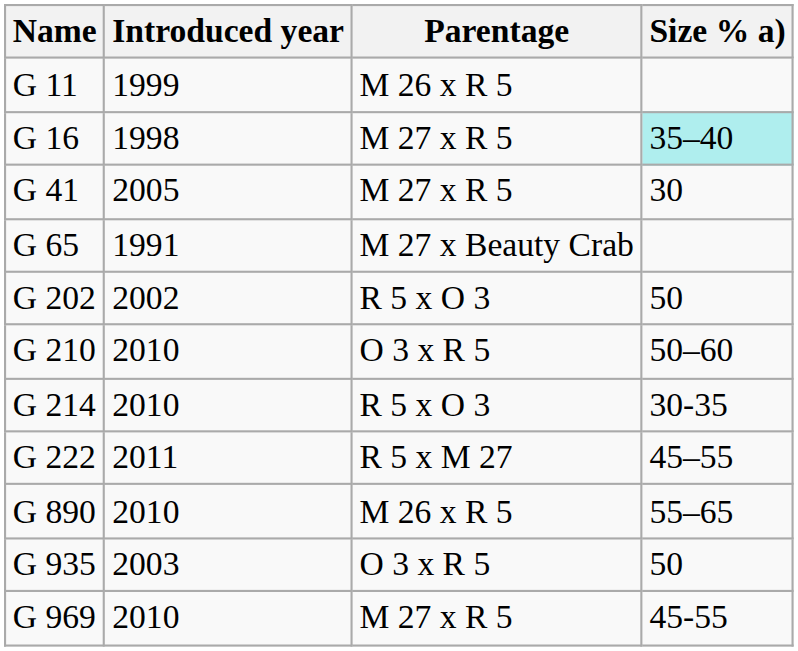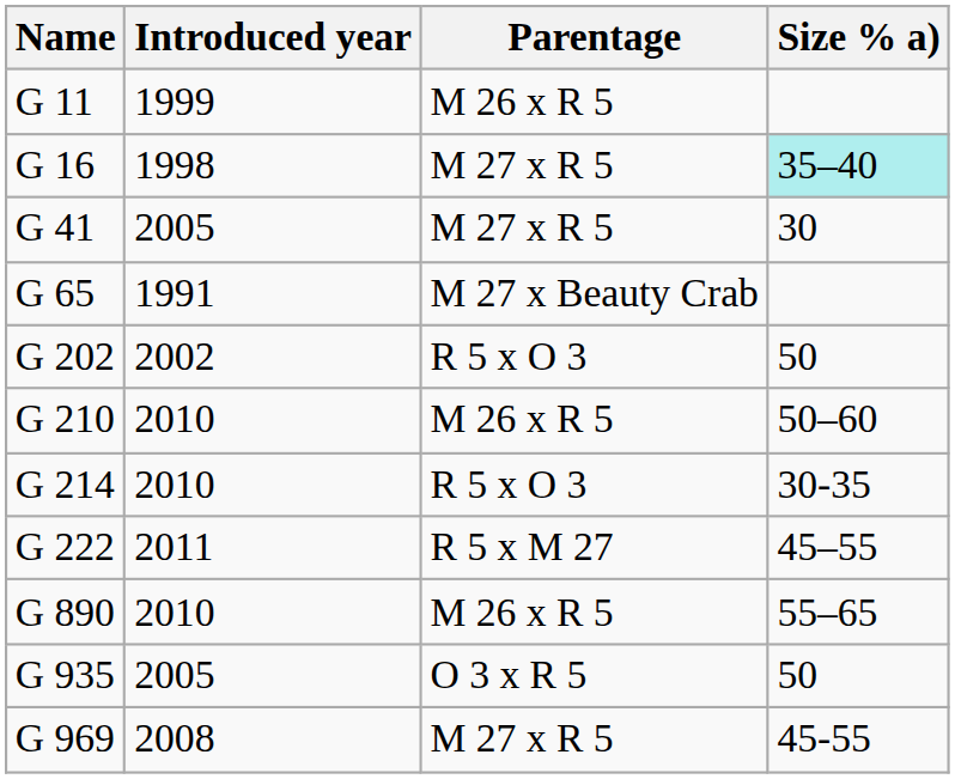G 210 | Parentage: O 3 x R 5 -> M 26 x R 5
G 935 | Introduced year: 2003 -> 2005
G 969 | Introduced year: 2010 -> 2008
